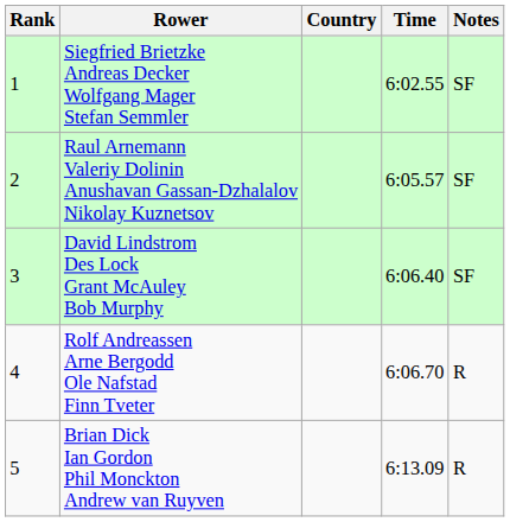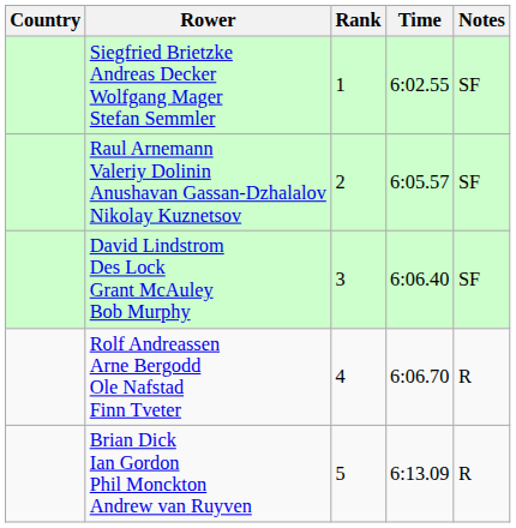columns swapped: Rank <-> Country
